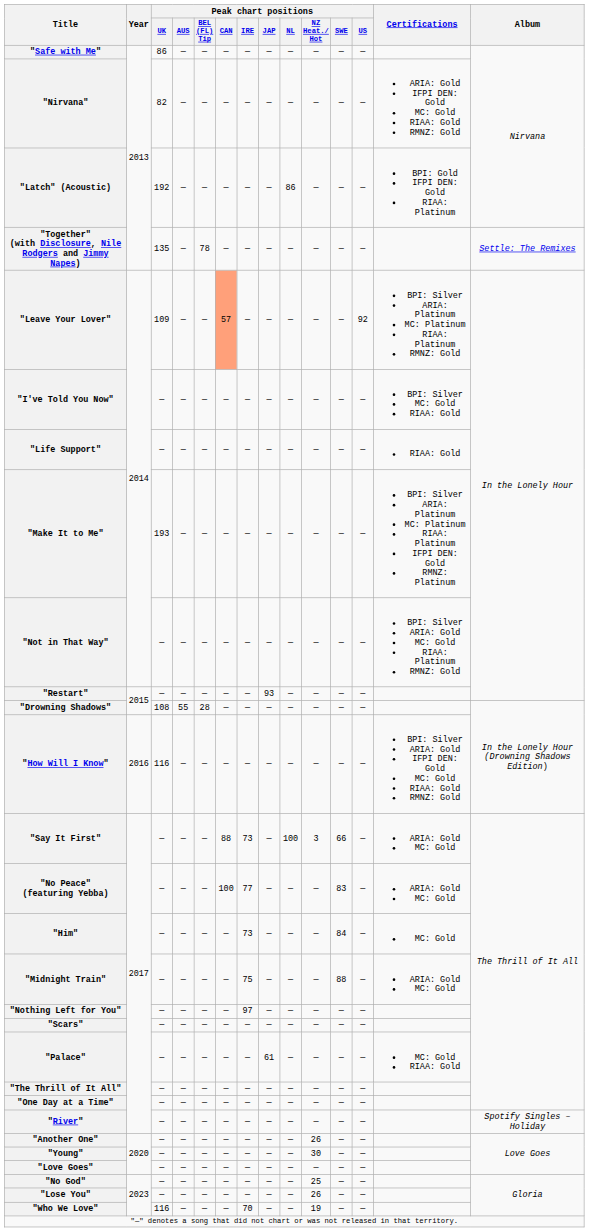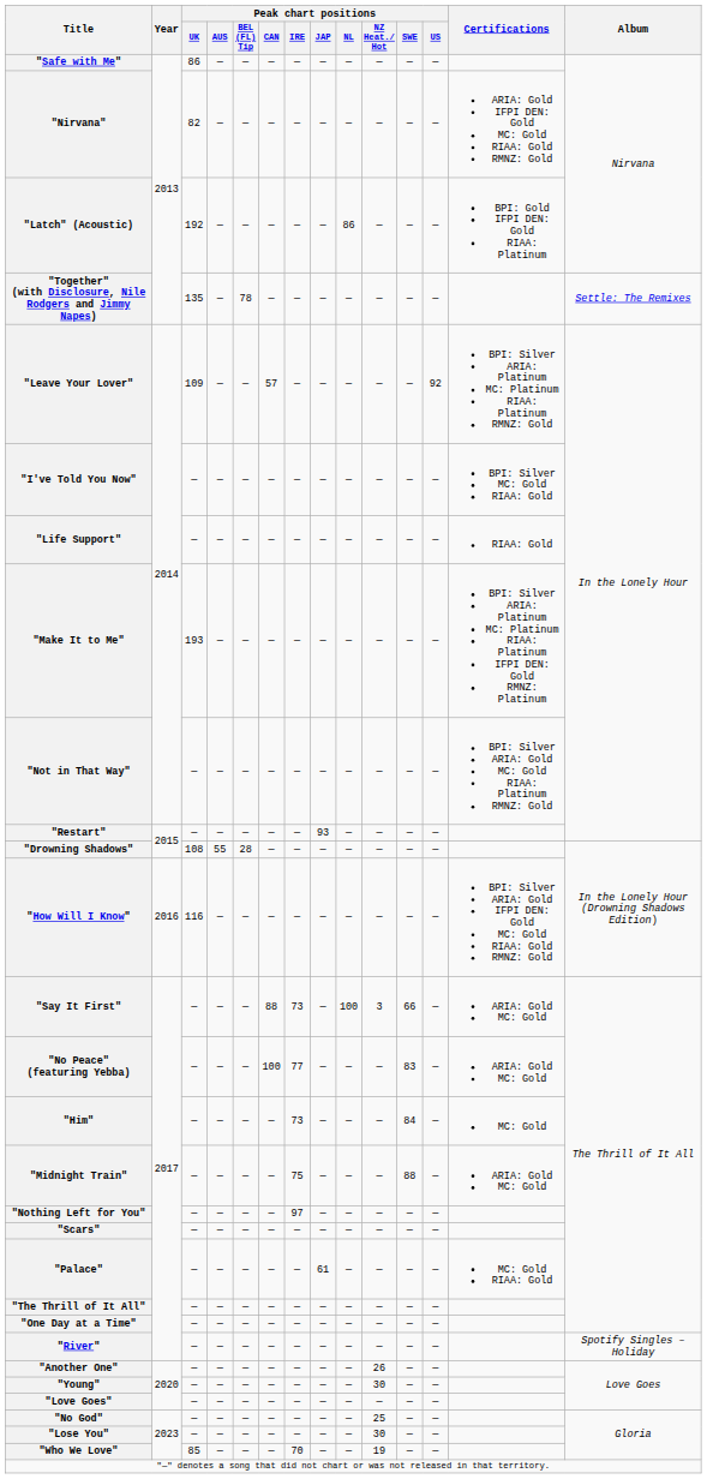"Leave Your Lover" | Peak chart positions / CAN: lightsalmon background -> no background
"Lose You" | Peak chart positions / NZ Heat./ Hot: 26 -> 30
"Who We Love" | Peak chart positions / UK: 116 -> 85
